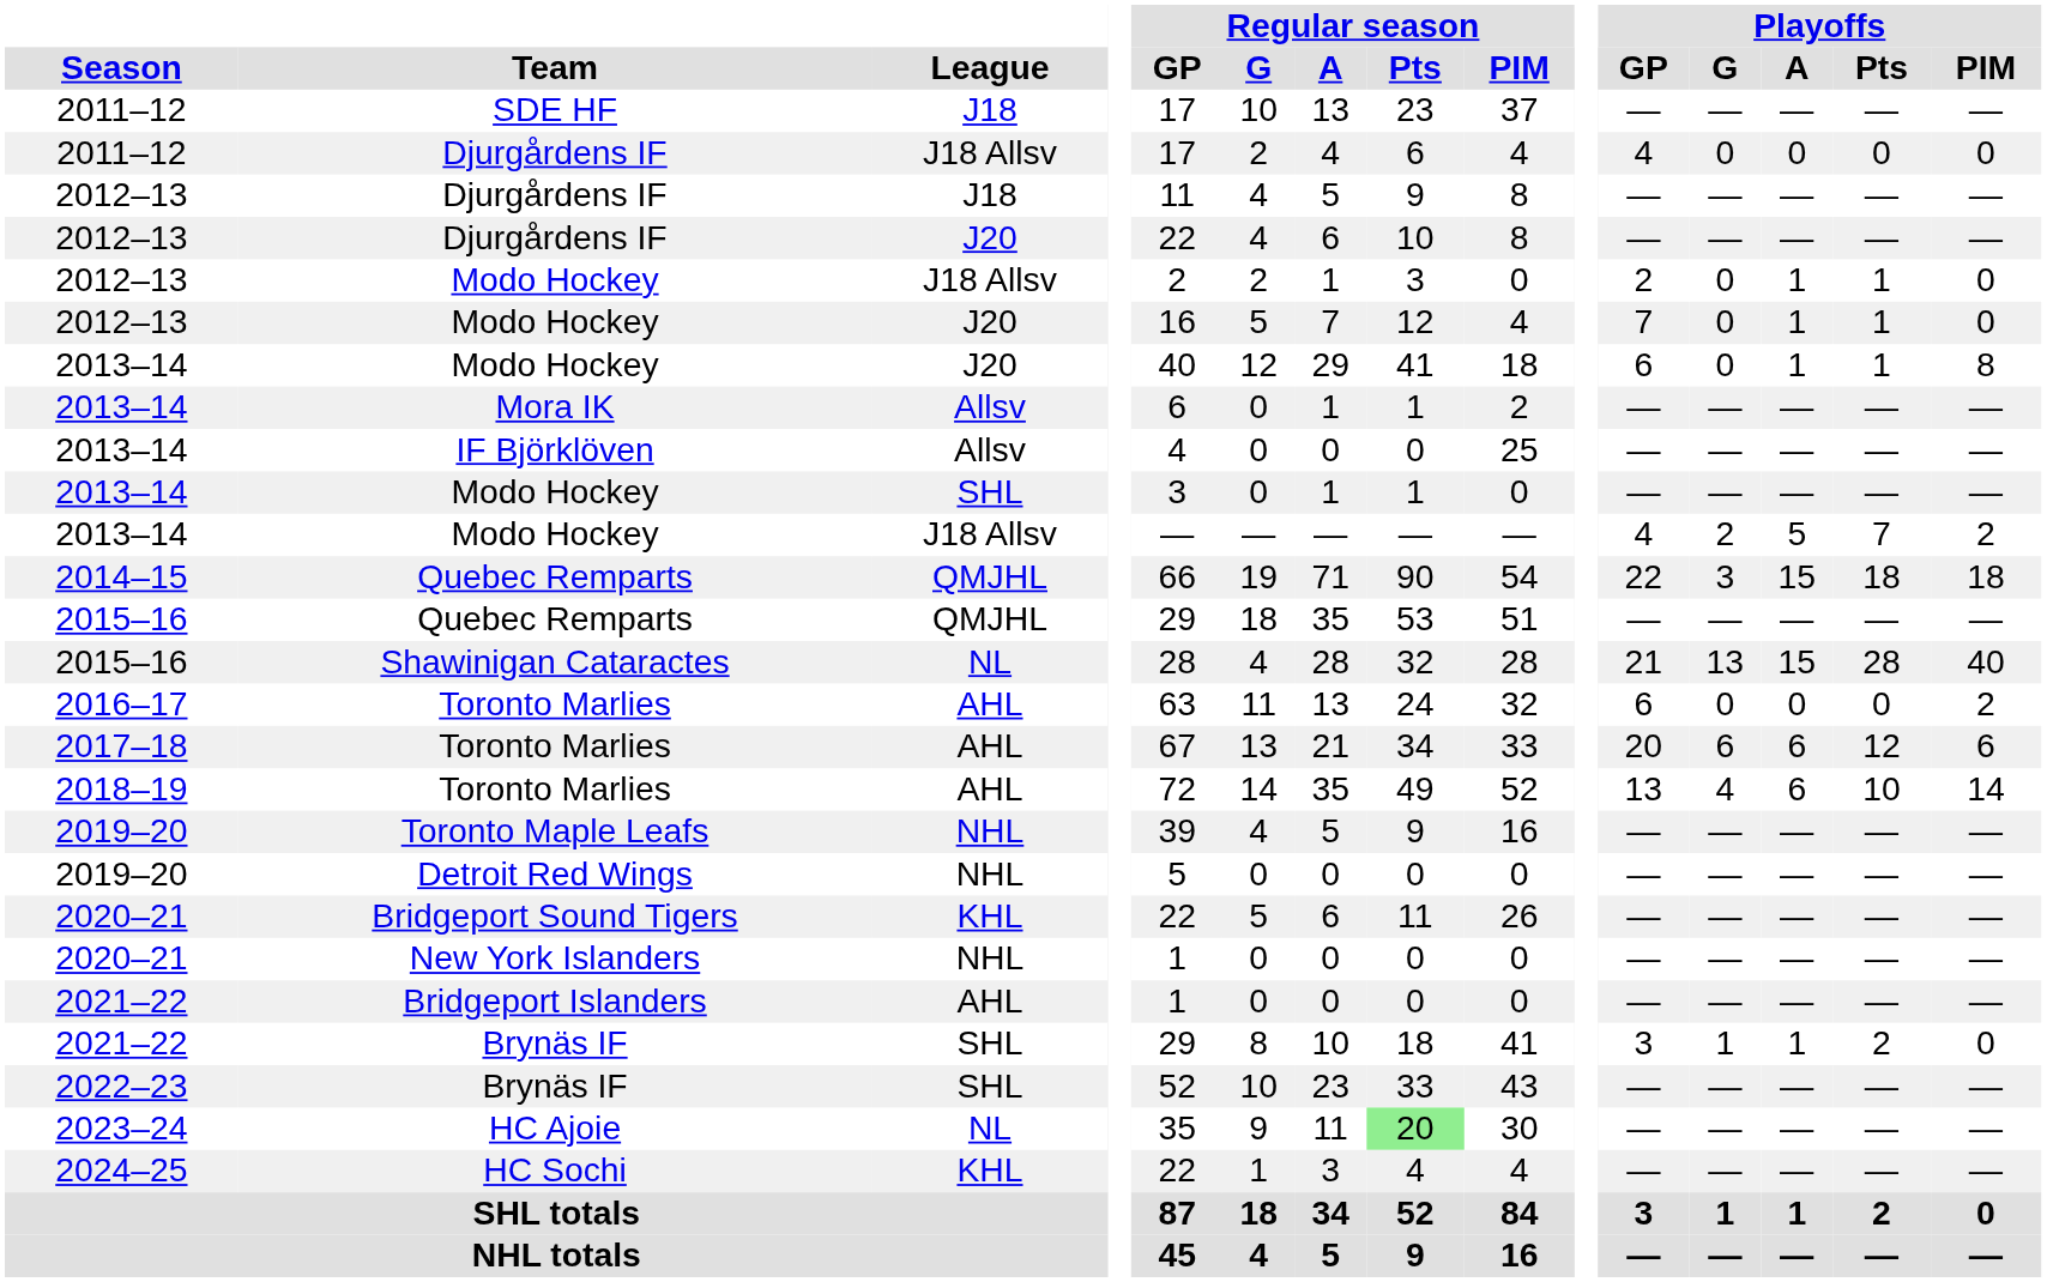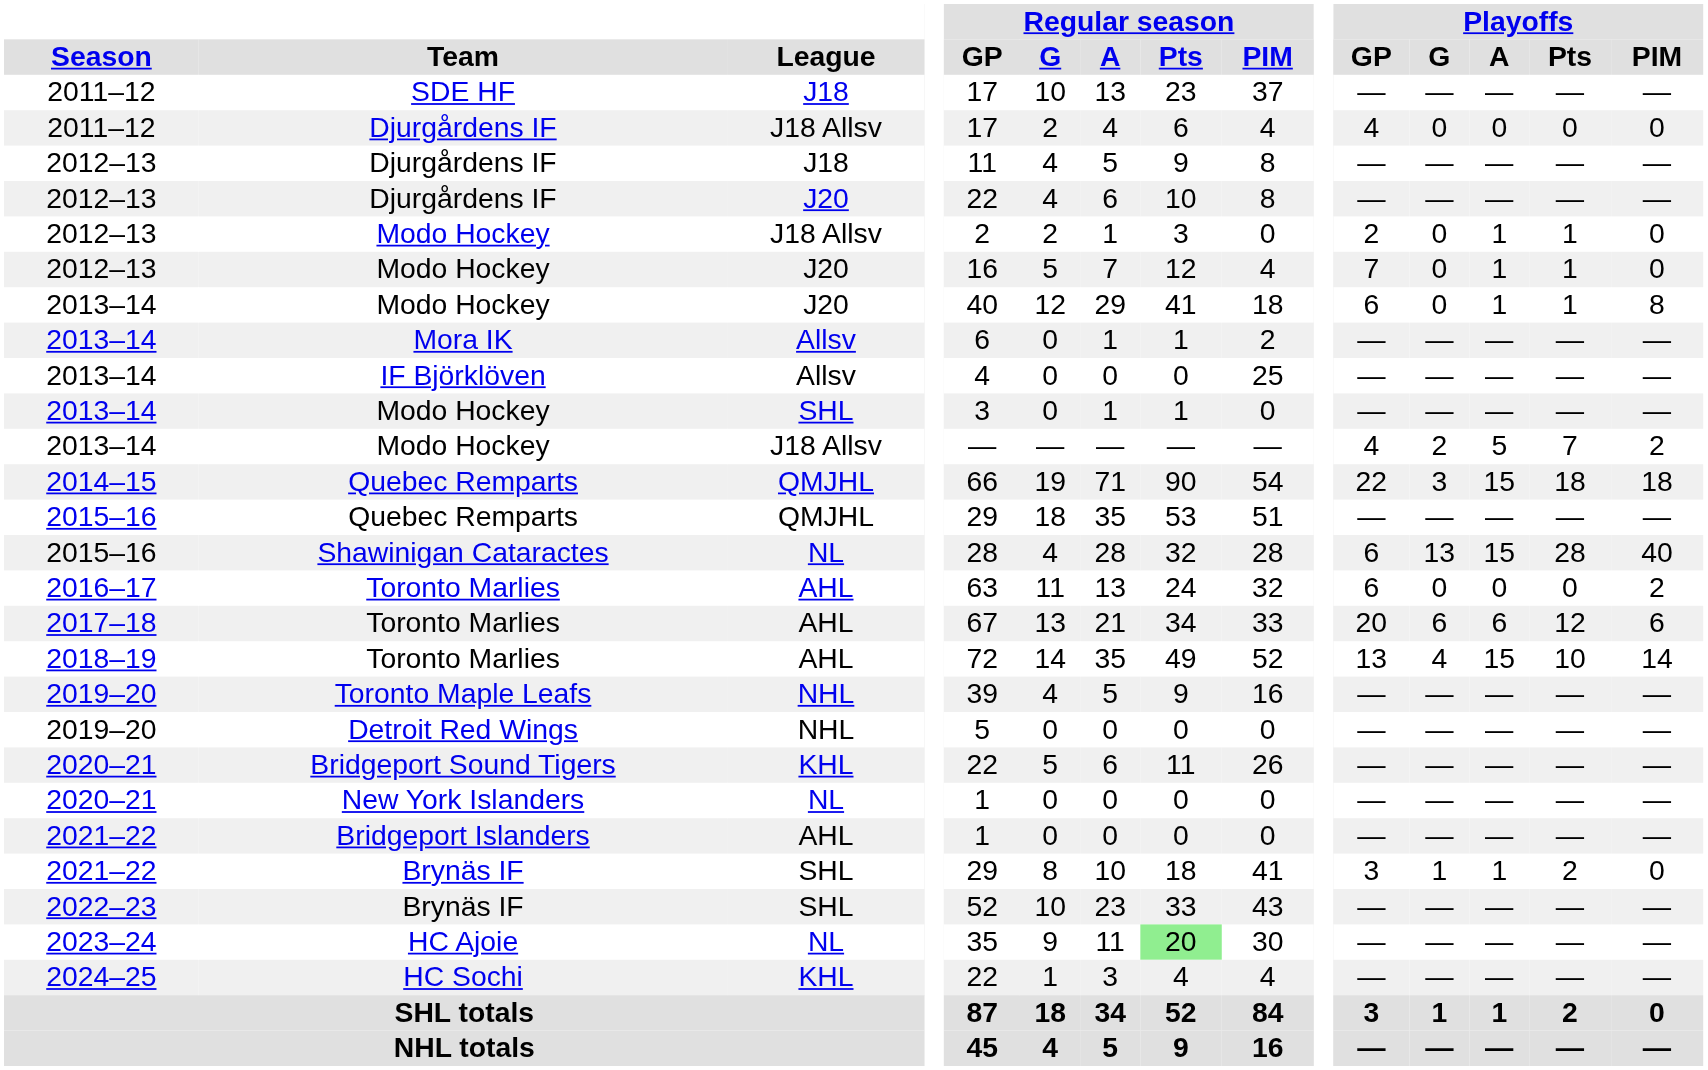Shawinigan Cataractes | Playoffs / GP: 21 -> 6
2018–19 / Toronto Marlies | Playoffs / A: 6 -> 15
New York Islanders | League: NHL -> NL
